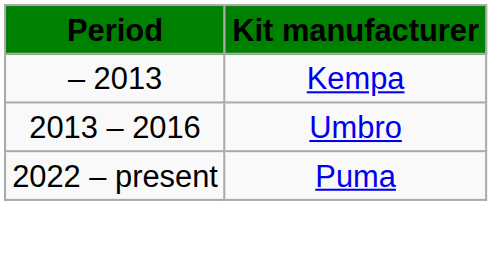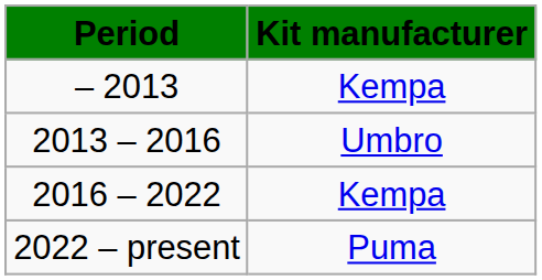+ row: 2016 – 2022 | Kempa
